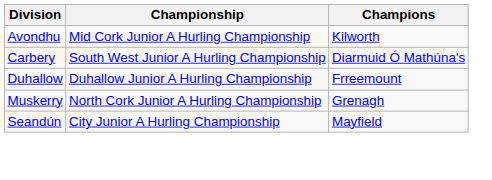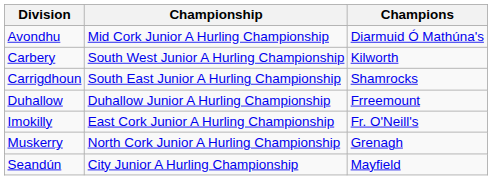Avondhu | Champions: Kilworth -> Diarmuid Ó Mathúna's
Carbery | Champions: Diarmuid Ó Mathúna's -> Kilworth
+ row: Carrigdhoun | South East Junior A Hurling Championship | Shamrocks
+ row: Imokilly | East Cork Junior A Hurling Championship | Fr. O'Neill's
